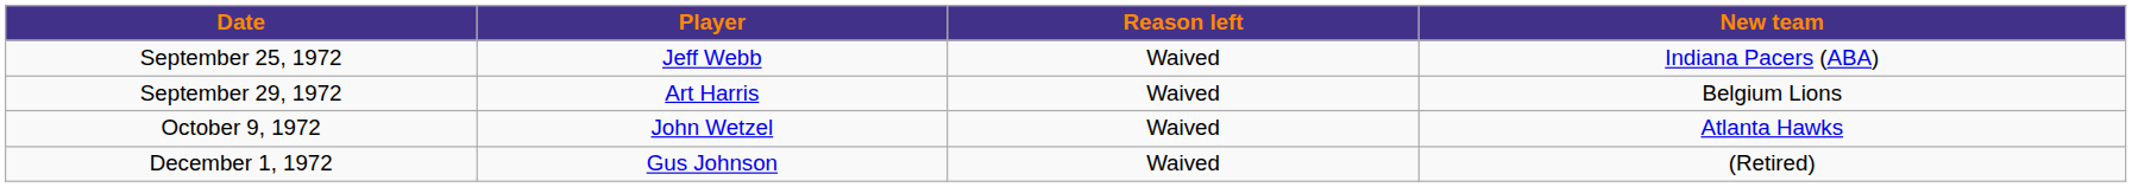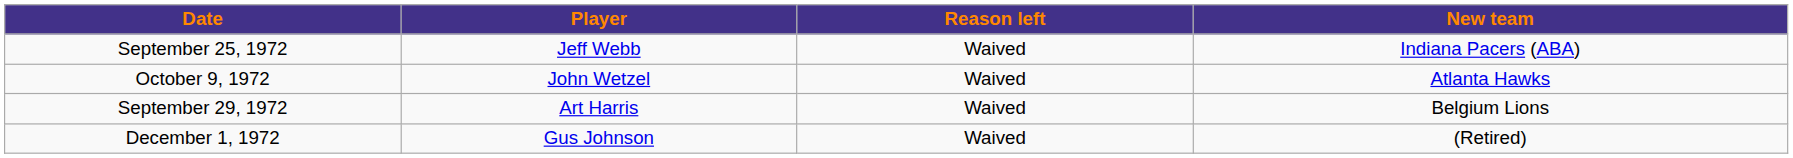rows swapped: September 29, 1972 <-> October 9, 1972
